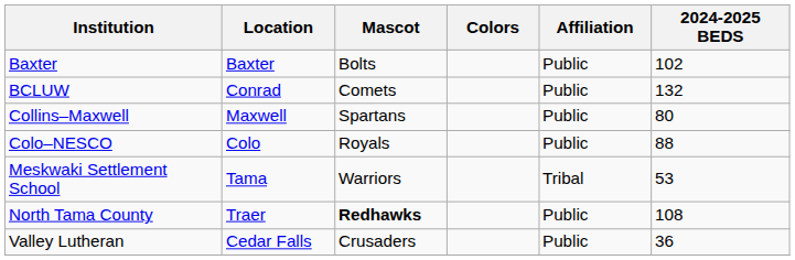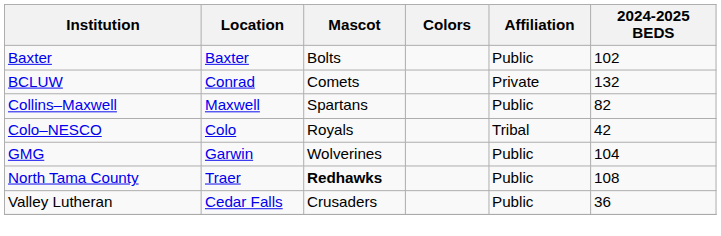BCLUW | Affiliation: Public -> Private
Collins–Maxwell | 2024-2025 BEDS: 80 -> 82
Colo–NESCO | Affiliation: Public -> Tribal
Colo–NESCO | 2024-2025 BEDS: 88 -> 42
+ row: GMG | Garwin | Wolverines | Public | 104
- row: Meskwaki Settlement School | Tama | Warriors | Tribal | 53
